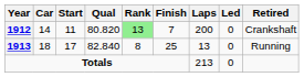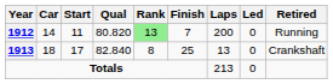1912 | Retired: Crankshaft -> Running
1913 | Retired: Running -> Crankshaft
